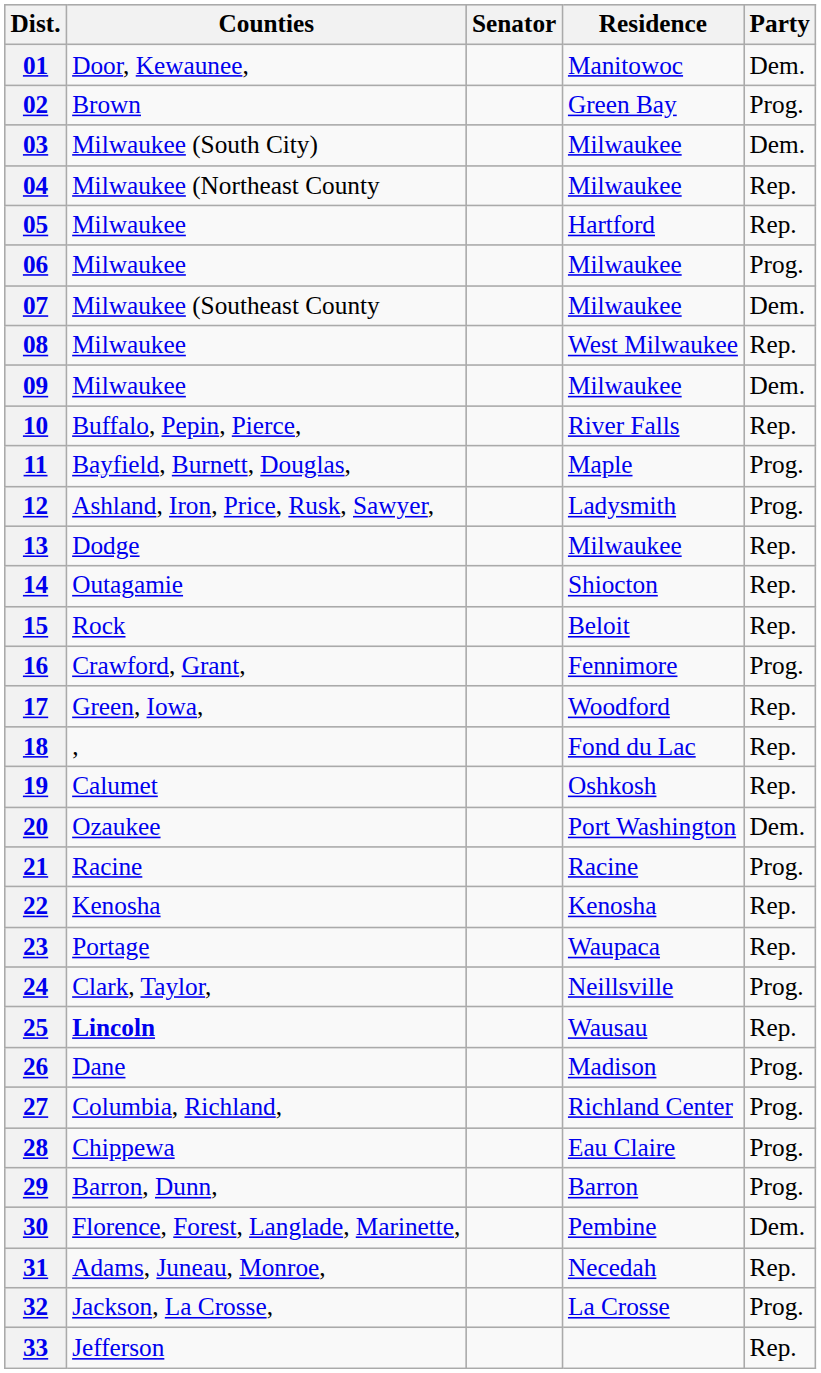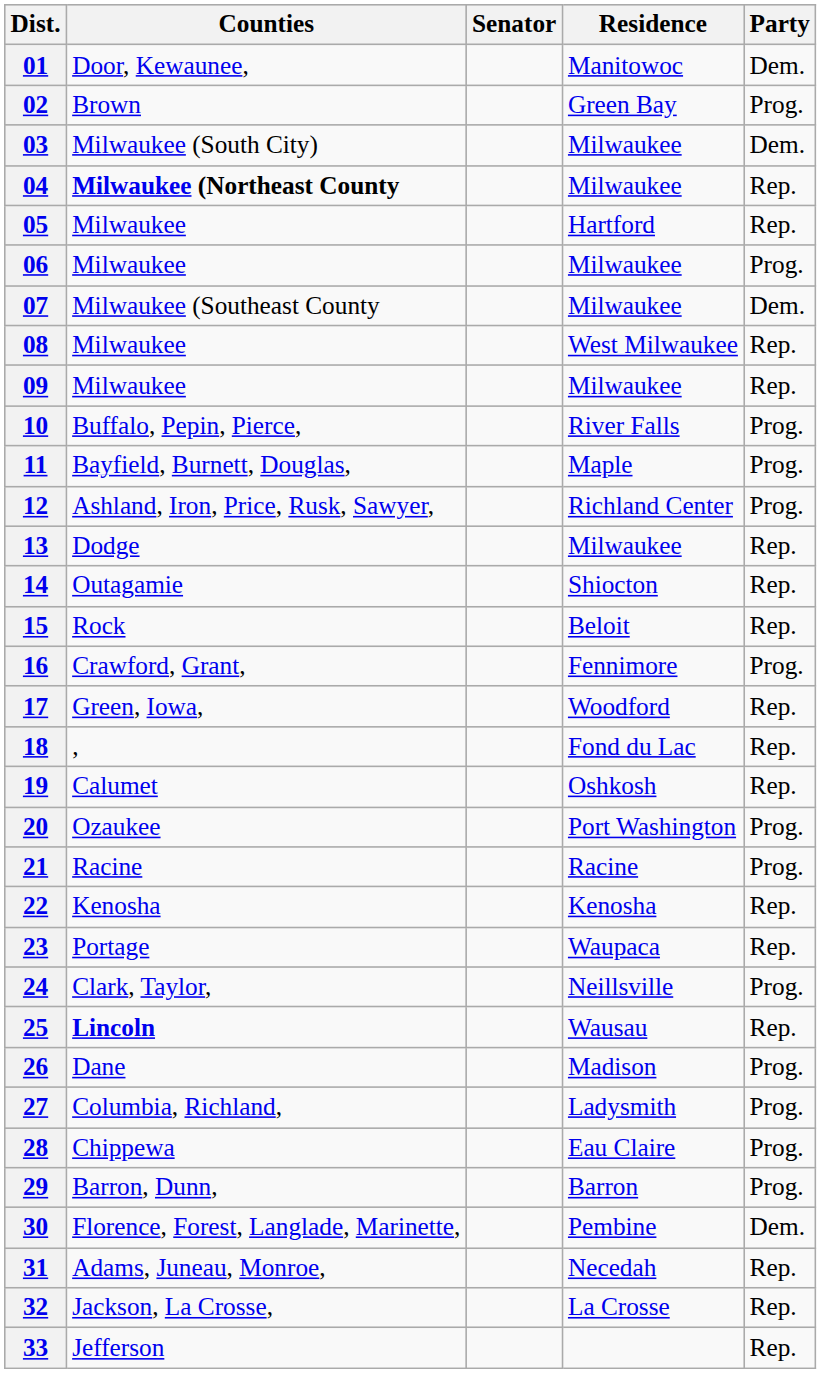04 | Counties: normal -> bold
09 | Party: Dem. -> Rep.
10 | Party: Rep. -> Prog.
12 | Residence: Ladysmith -> Richland Center
20 | Party: Dem. -> Prog.
27 | Residence: Richland Center -> Ladysmith
32 | Party: Prog. -> Rep.
